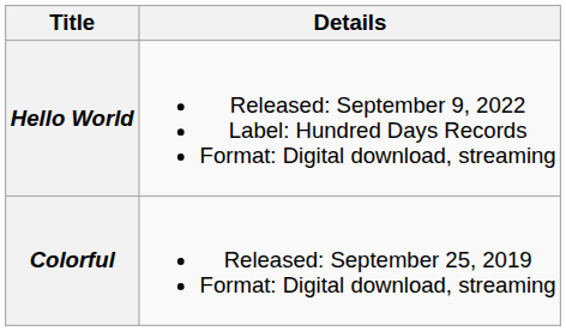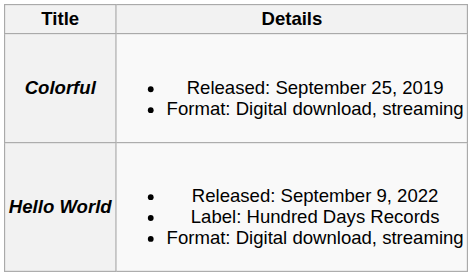rows swapped: Colorful <-> Hello World
